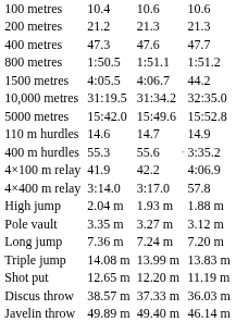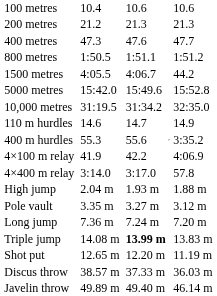rows swapped: 5000 metres <-> 10,000 metres
Triple jump | column 5: normal -> bold
